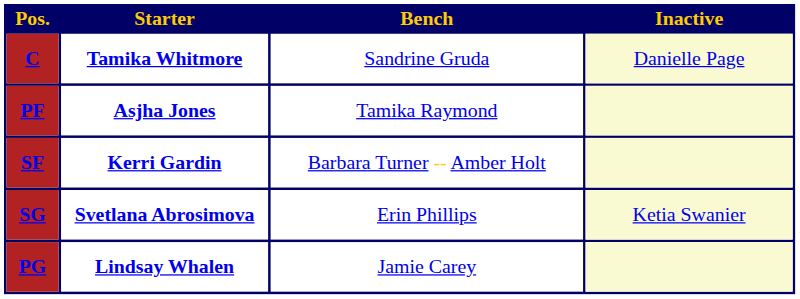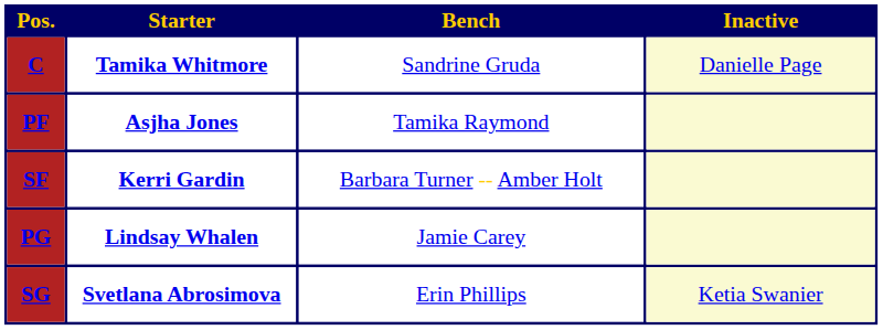rows swapped: SG <-> PG
